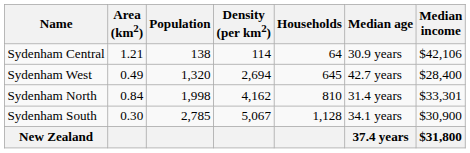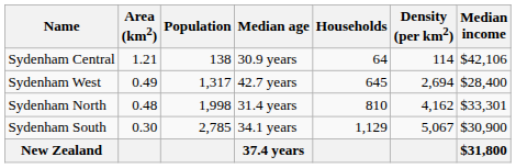columns swapped: Density (per km2) <-> Median age
Sydenham West | Population: 1,320 -> 1,317
Sydenham North | Area (km2): 0.84 -> 0.48
Sydenham South | Households: 1,128 -> 1,129
